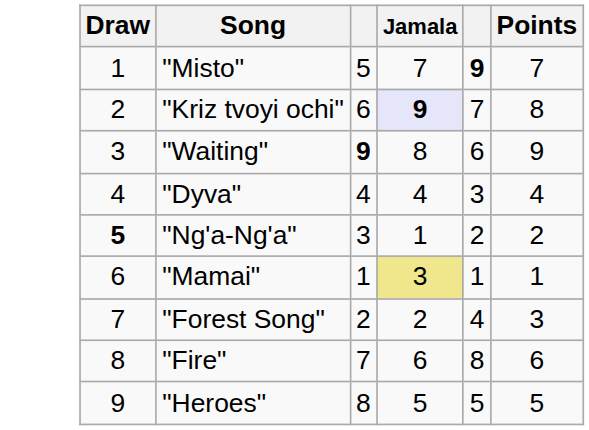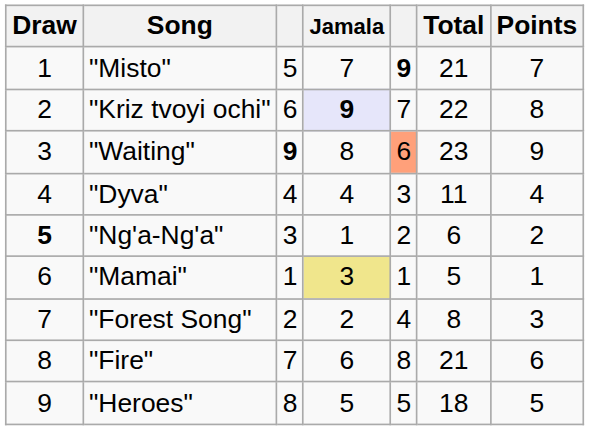+ column: Total | 21 | 22 | 23 | 11 | 6 | 5 | 8 | 21 | 18
"Waiting" | column 5: no background -> lightsalmon background
